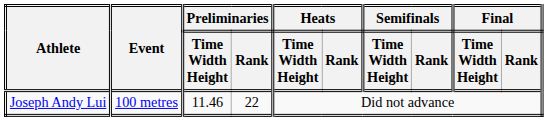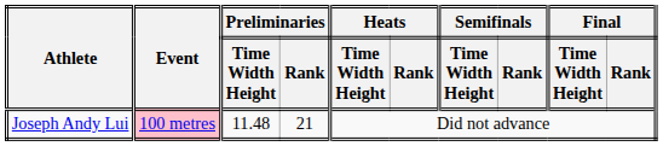Joseph Andy Lui | Event: no background -> pink background
Joseph Andy Lui | Preliminaries / Time Width Height: 11.46 -> 11.48
Joseph Andy Lui | Preliminaries / Rank: 22 -> 21
